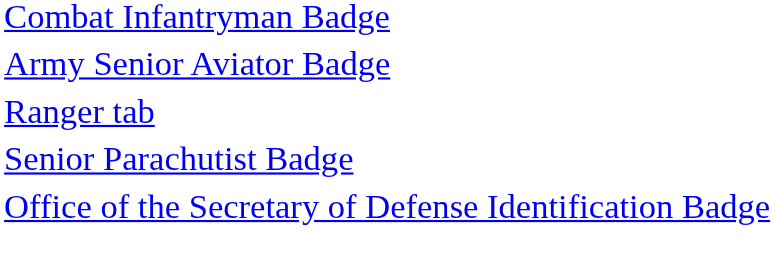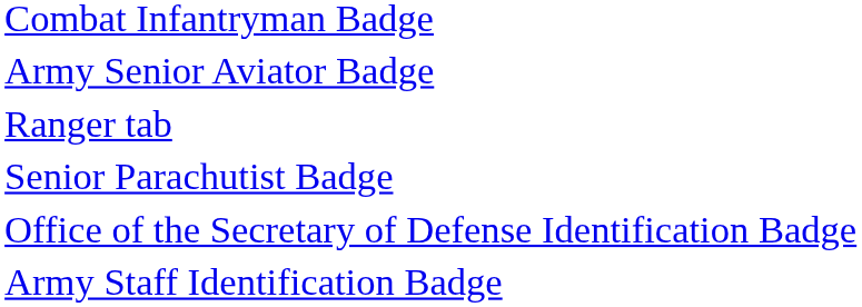+ row: Army Staff Identification Badge
